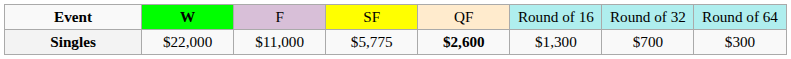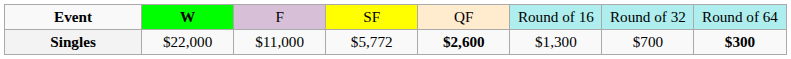Singles | column 4: $5,775 -> $5,772
Singles | column 8: normal -> bold
